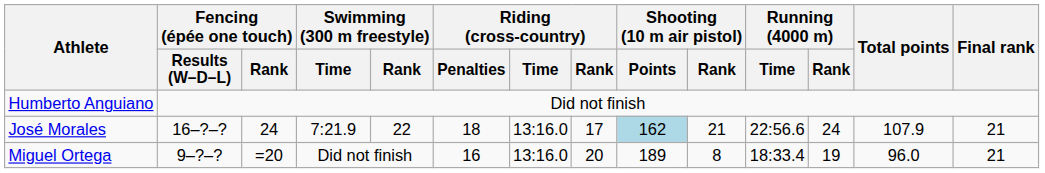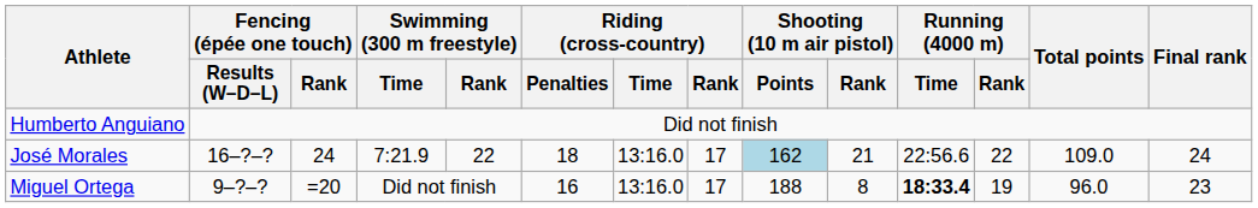José Morales | Running (4000 m) / Rank: 24 -> 22
José Morales | Total points: 107.9 -> 109.0
José Morales | Final rank: 21 -> 24
Miguel Ortega | Riding (cross-country) / Rank: 20 -> 17
Miguel Ortega | Shooting (10 m air pistol) / Points: 189 -> 188
Miguel Ortega | Running (4000 m) / Time: normal -> bold
Miguel Ortega | Final rank: 21 -> 23
